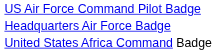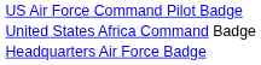rows swapped: United States Africa Command Badge <-> Headquarters Air Force Badge
